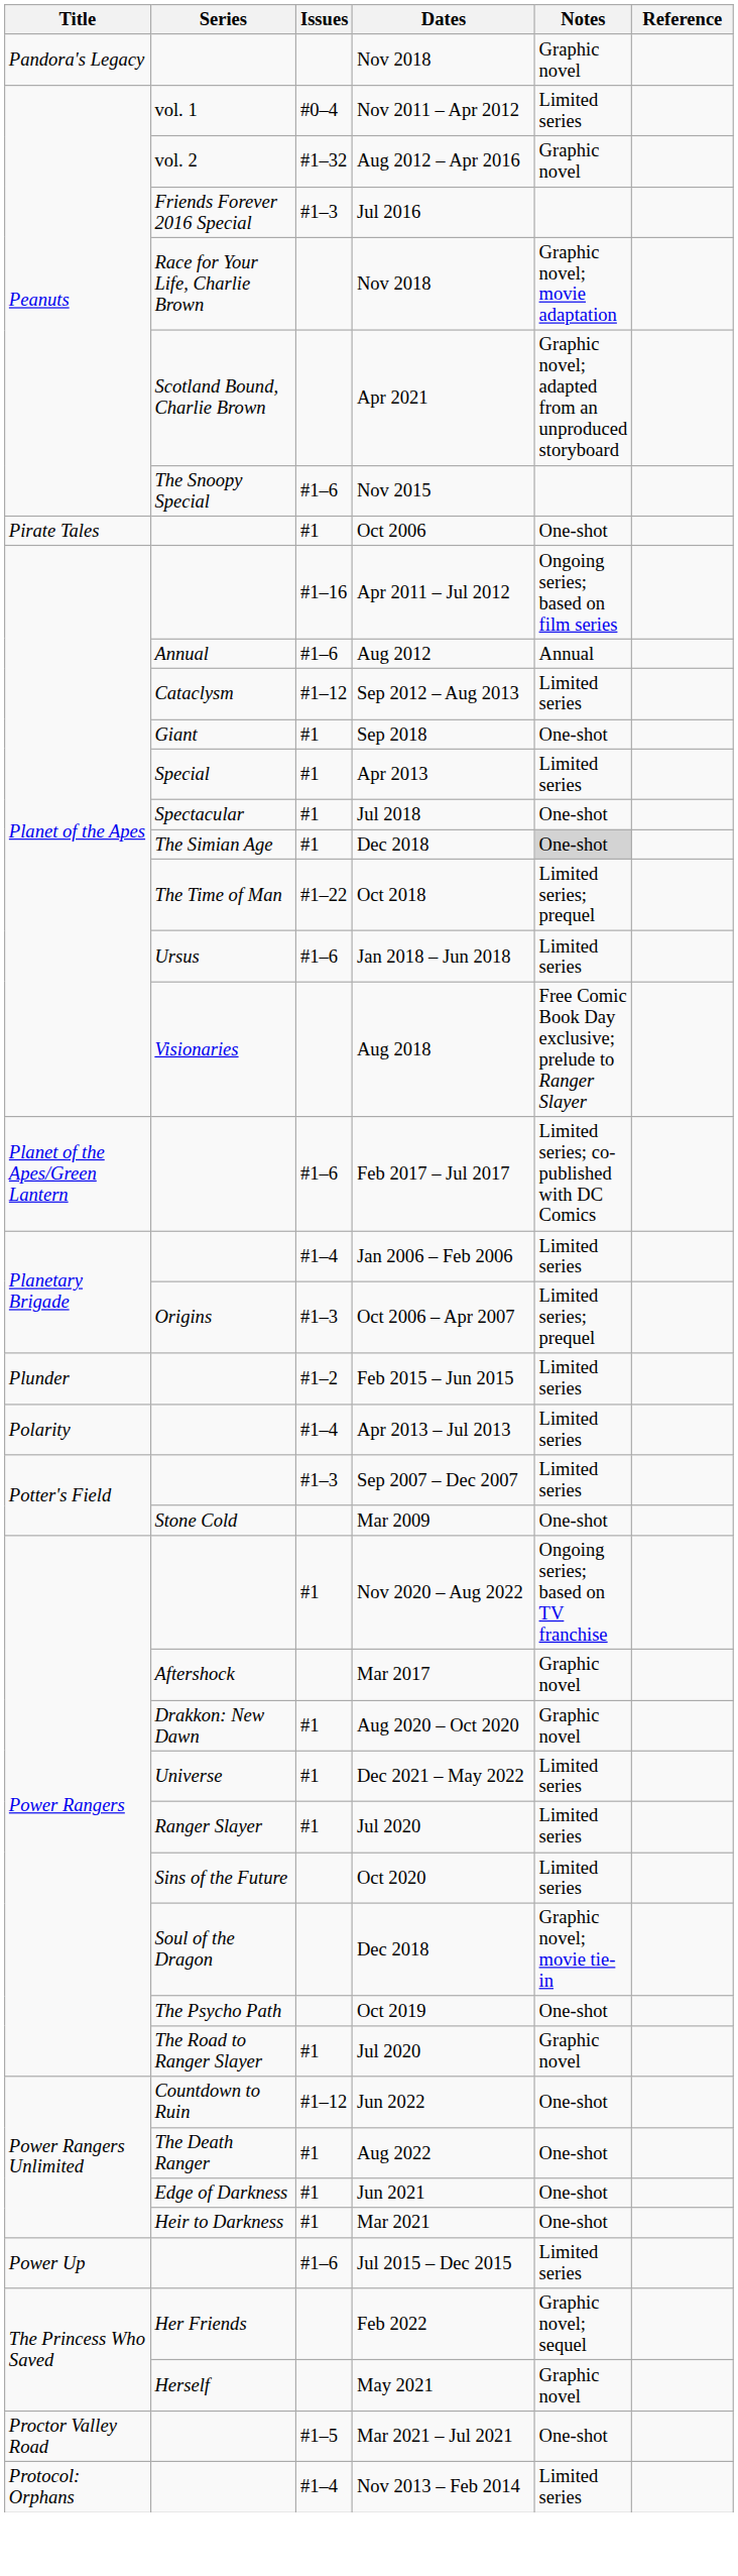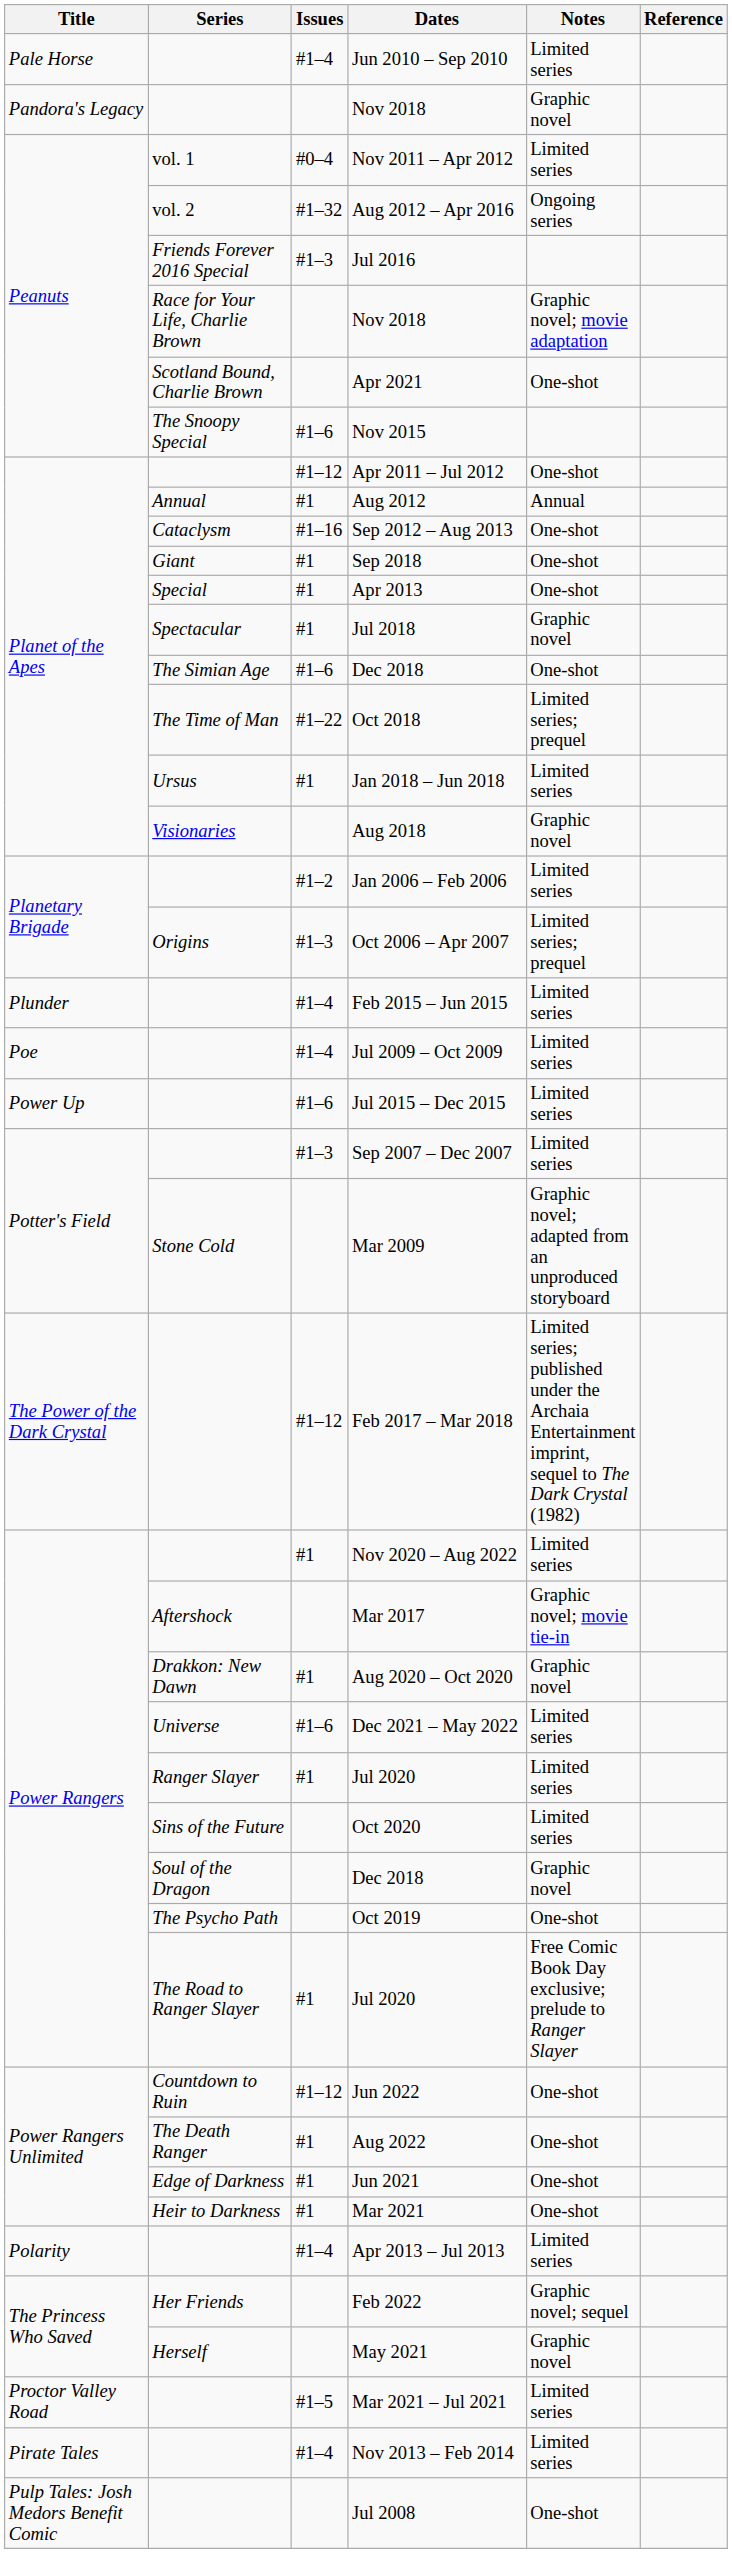+ row: Pale Horse | #1–4 | Jun 2010 – Sep 2010 | Limited series
Aug 2012 – Apr 2016 | Notes: Graphic novel -> Ongoing series
Apr 2021 | Notes: Graphic novel; adapted from an unproduced storyboard -> One-shot
- row: Pirate Tales | #1 | Oct 2006 | One-shot
Apr 2011 – Jul 2012 | Issues: #1–16 -> #1–12
Apr 2011 – Jul 2012 | Notes: Ongoing series; based on film series -> One-shot
Aug 2012 | Issues: #1–6 -> #1
Sep 2012 – Aug 2013 | Issues: #1–12 -> #1–16
Sep 2012 – Aug 2013 | Notes: Limited series -> One-shot
Apr 2013 | Notes: Limited series -> One-shot
Jul 2018 | Notes: One-shot -> Graphic novel
The Simian Age / Dec 2018 | Issues: #1 -> #1–6
The Simian Age / Dec 2018 | Notes: lightgrey background -> no background
Jan 2018 – Jun 2018 | Issues: #1–6 -> #1
Aug 2018 | Notes: Free Comic Book Day exclusive; prelude to Ranger Slayer -> Graphic novel
- row: Planet of the Apes/Green Lantern | #1–6 | Feb 2017 – Jul 2017 | Limited series; co-published with DC Comics
Jan 2006 – Feb 2006 | Issues: #1–4 -> #1–2
Feb 2015 – Jun 2015 | Issues: #1–2 -> #1–4
+ row: Poe | #1–4 | Jul 2009 – Oct 2009 | Limited series
rows swapped: Apr 2013 – Jul 2013 <-> Jul 2015 – Dec 2015
Mar 2009 | Notes: One-shot -> Graphic novel; adapted from an unproduced storyboard
+ row: The Power of the Dark Crystal | #1–12 | Feb 2017 – Mar 2018 | Limited series; published under the Archaia Entertainment imprint, sequel to The Dark Crystal (1982)
Nov 2020 – Aug 2022 | Notes: Ongoing series; based on TV franchise -> Limited series
Mar 2017 | Notes: Graphic novel -> Graphic novel; movie tie-in
Dec 2021 – May 2022 | Issues: #1 -> #1–6
Soul of the Dragon / Dec 2018 | Notes: Graphic novel; movie tie-in -> Graphic novel
The Road to Ranger Slayer / Jul 2020 | Notes: Graphic novel -> Free Comic Book Day exclusive; prelude to Ranger Slayer
Mar 2021 – Jul 2021 | Notes: One-shot -> Limited series
Nov 2013 – Feb 2014 | Title: Protocol: Orphans -> Pirate Tales
+ row: Pulp Tales: Josh Medors Benefit Comic | Jul 2008 | One-shot
